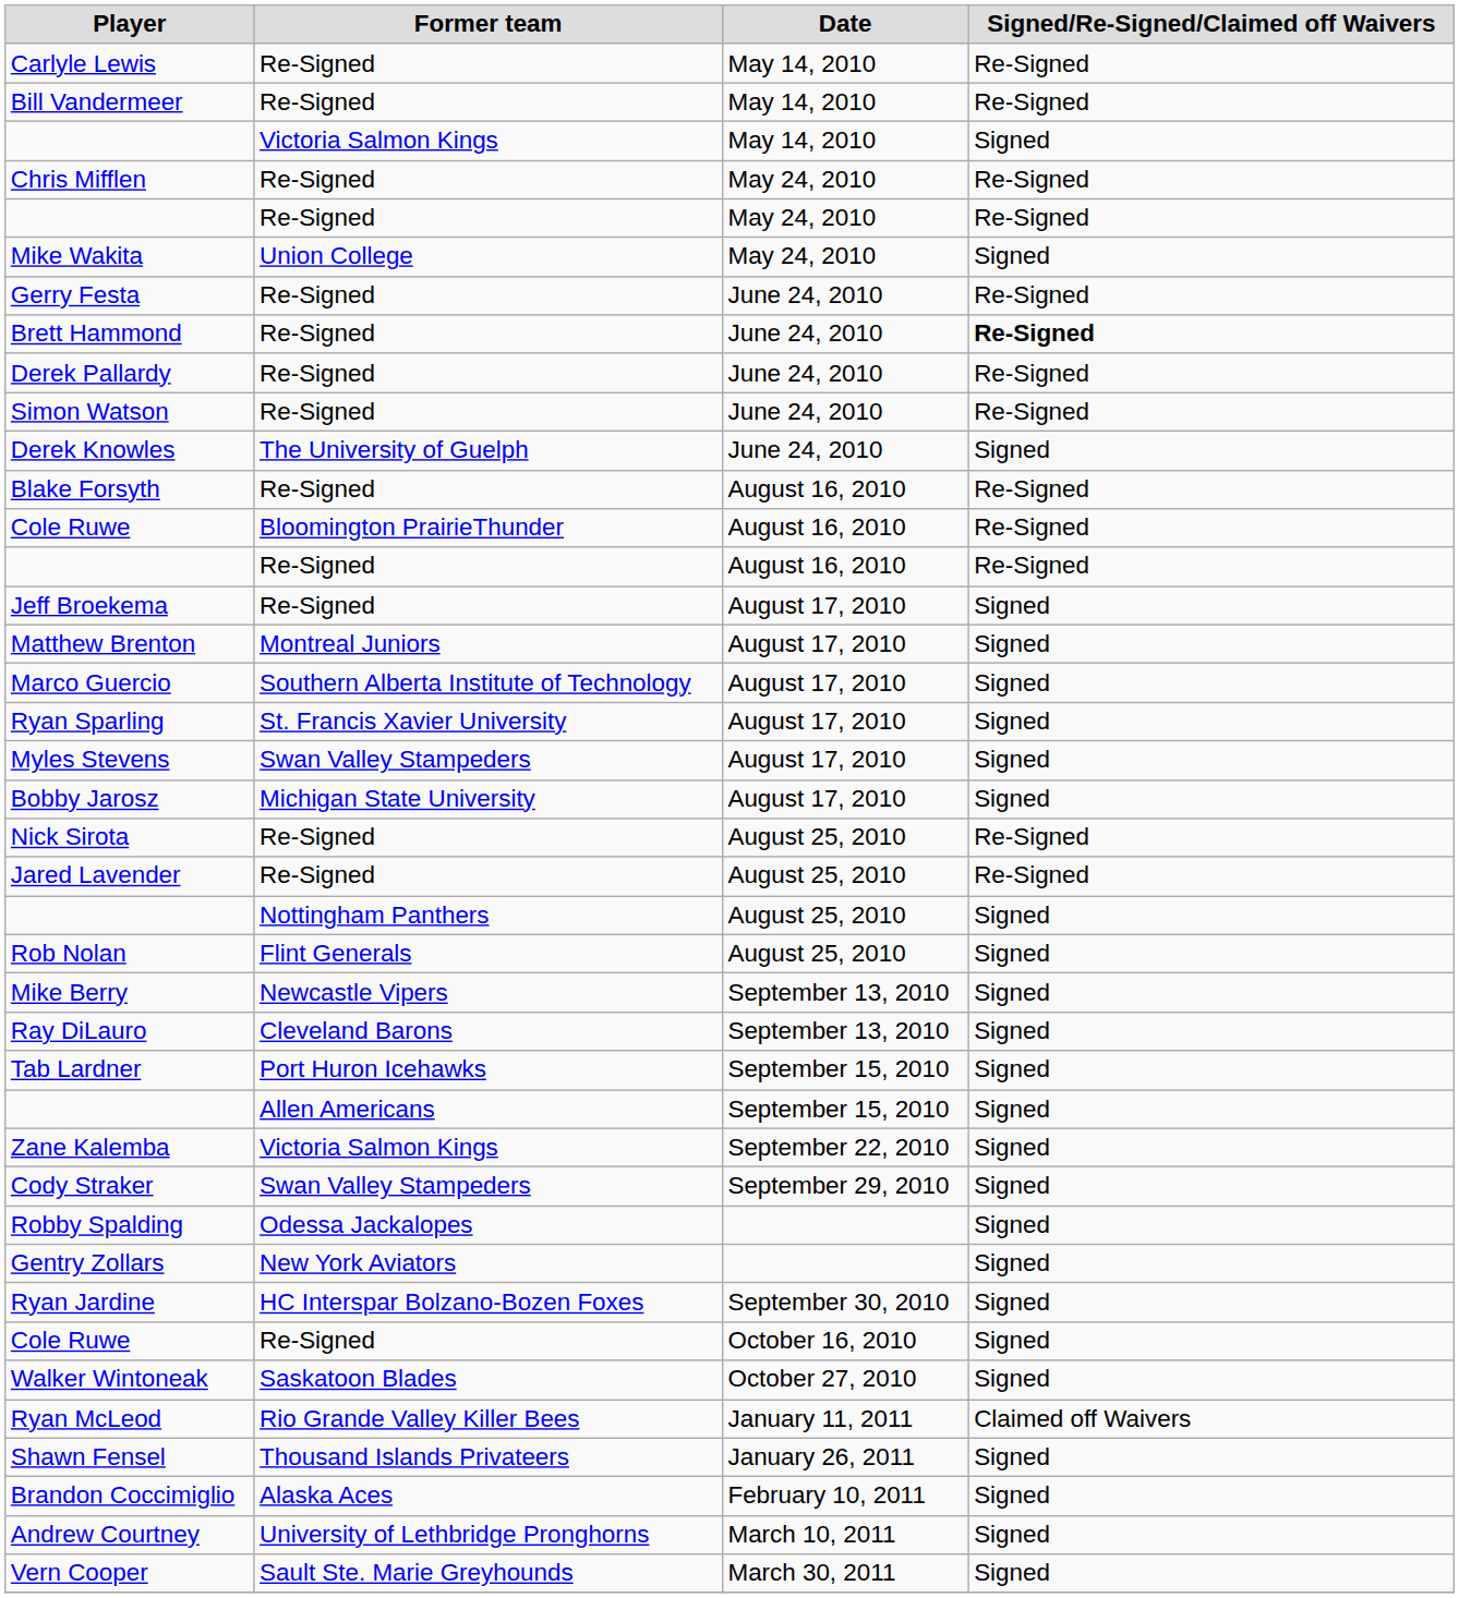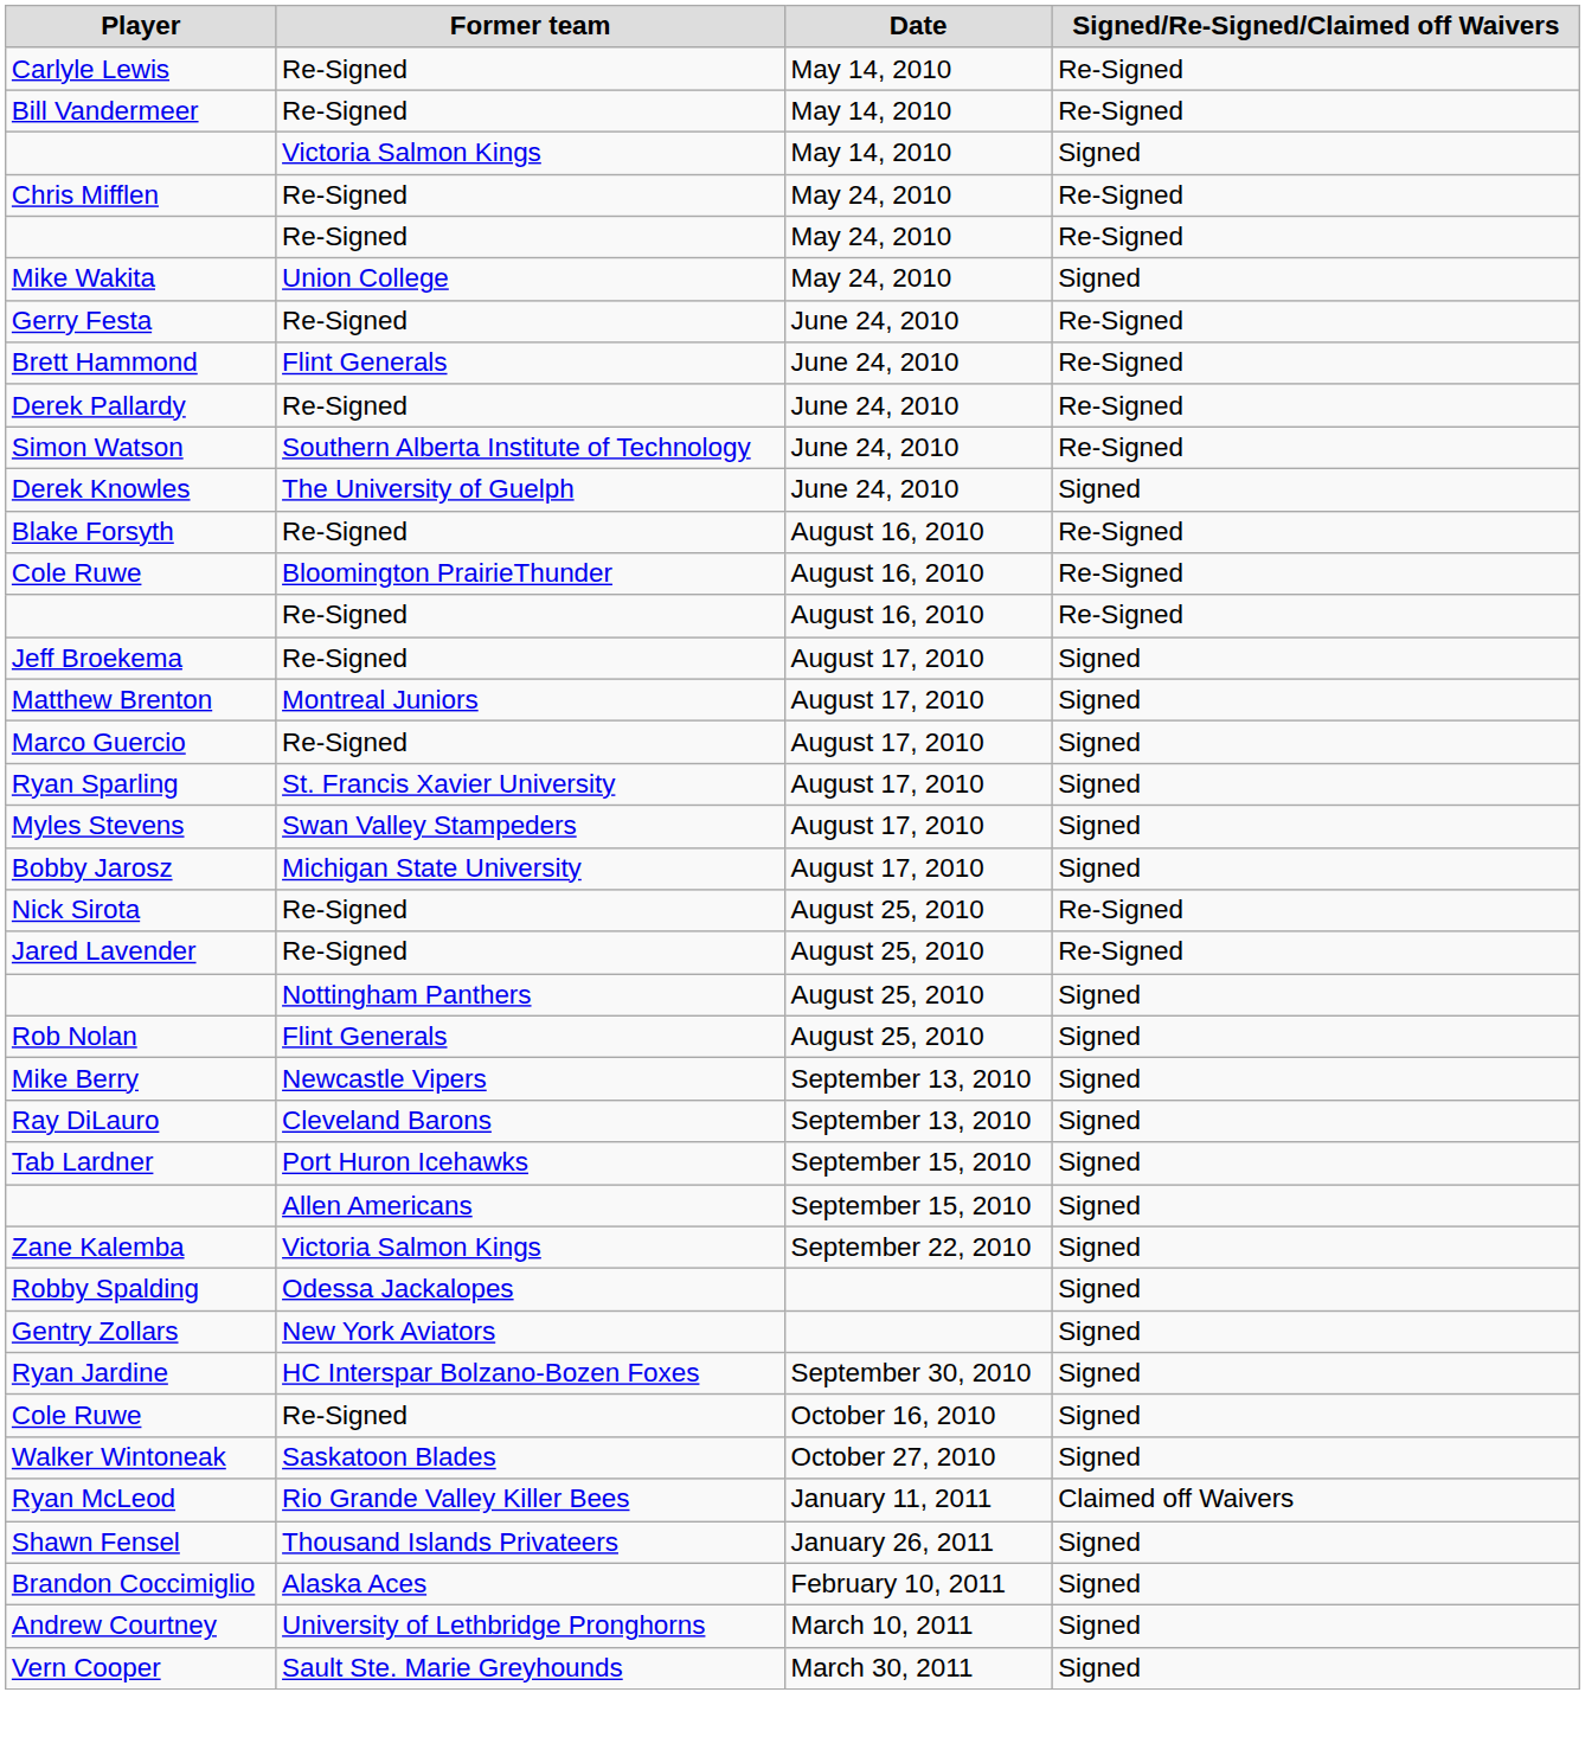Brett Hammond | Former team: Re-Signed -> Flint Generals
Brett Hammond | Signed/Re-Signed/Claimed off Waivers: bold -> normal
Simon Watson | Former team: Re-Signed -> Southern Alberta Institute of Technology
Marco Guercio | Former team: Southern Alberta Institute of Technology -> Re-Signed
- row: Cody Straker | Swan Valley Stampeders | September 29, 2010 | Signed
